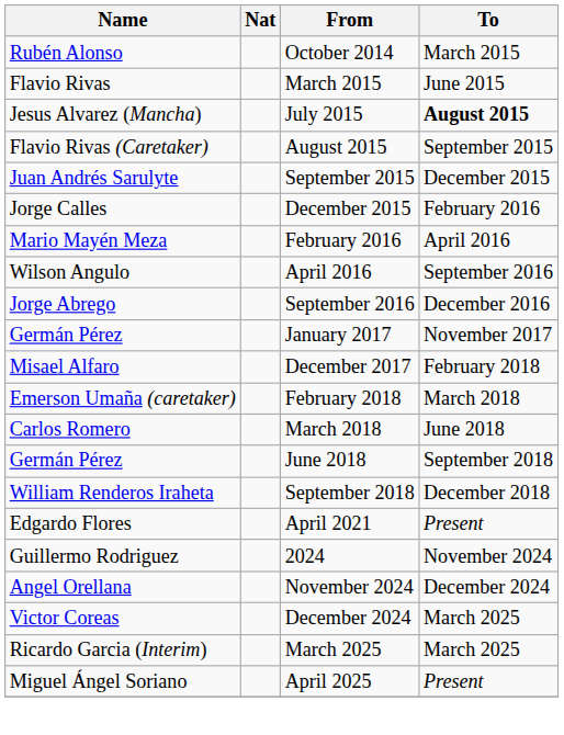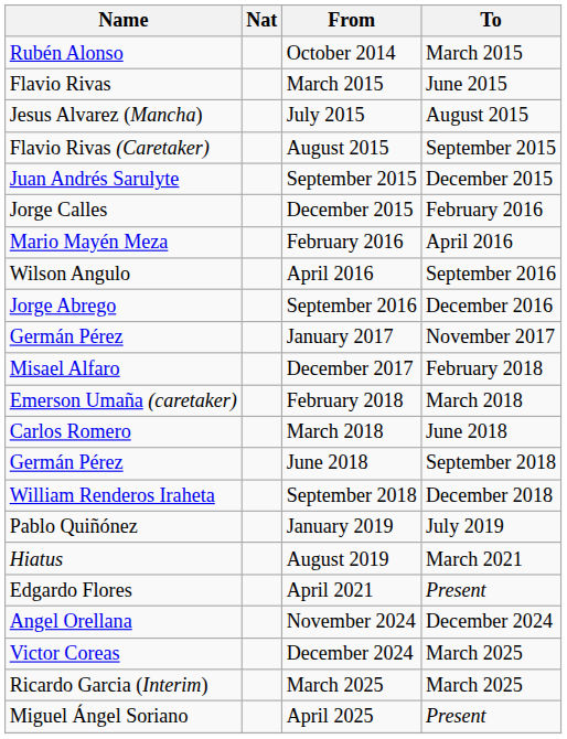July 2015 | To: bold -> normal
+ row: Pablo Quiñónez | January 2019 | July 2019
+ row: Hiatus | August 2019 | March 2021
- row: Guillermo Rodriguez | 2024 | November 2024
